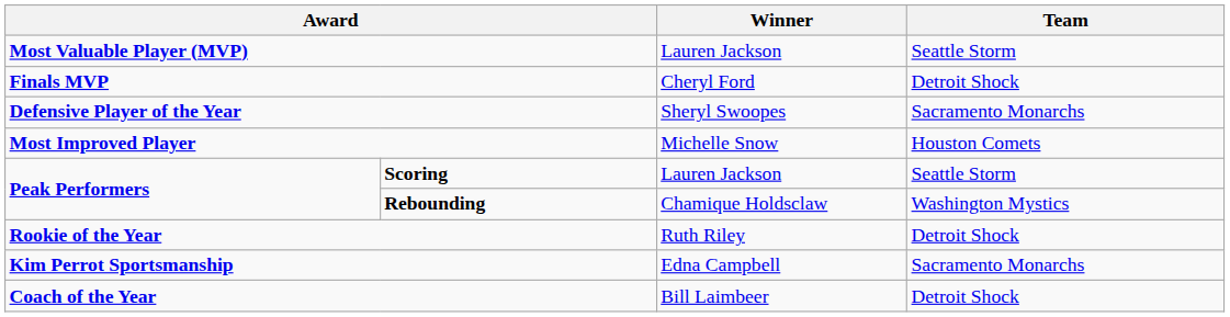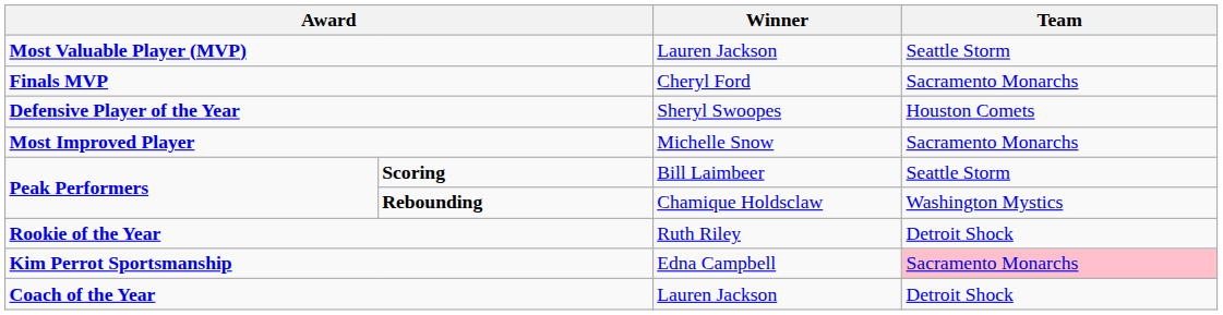Finals MVP | Team: Detroit Shock -> Sacramento Monarchs
Defensive Player of the Year | Team: Sacramento Monarchs -> Houston Comets
Most Improved Player | Team: Houston Comets -> Sacramento Monarchs
Scoring | Winner: Lauren Jackson -> Bill Laimbeer
Kim Perrot Sportsmanship | Team: no background -> pink background
Coach of the Year | Winner: Bill Laimbeer -> Lauren Jackson
